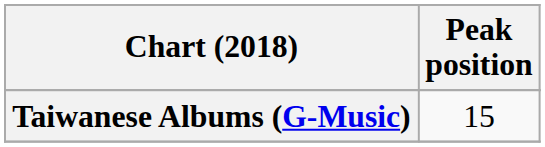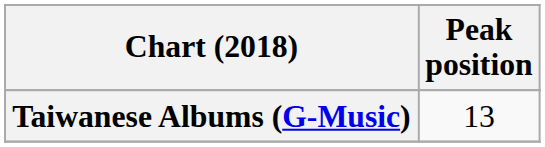Taiwanese Albums (G-Music) | Peak position: 15 -> 13
